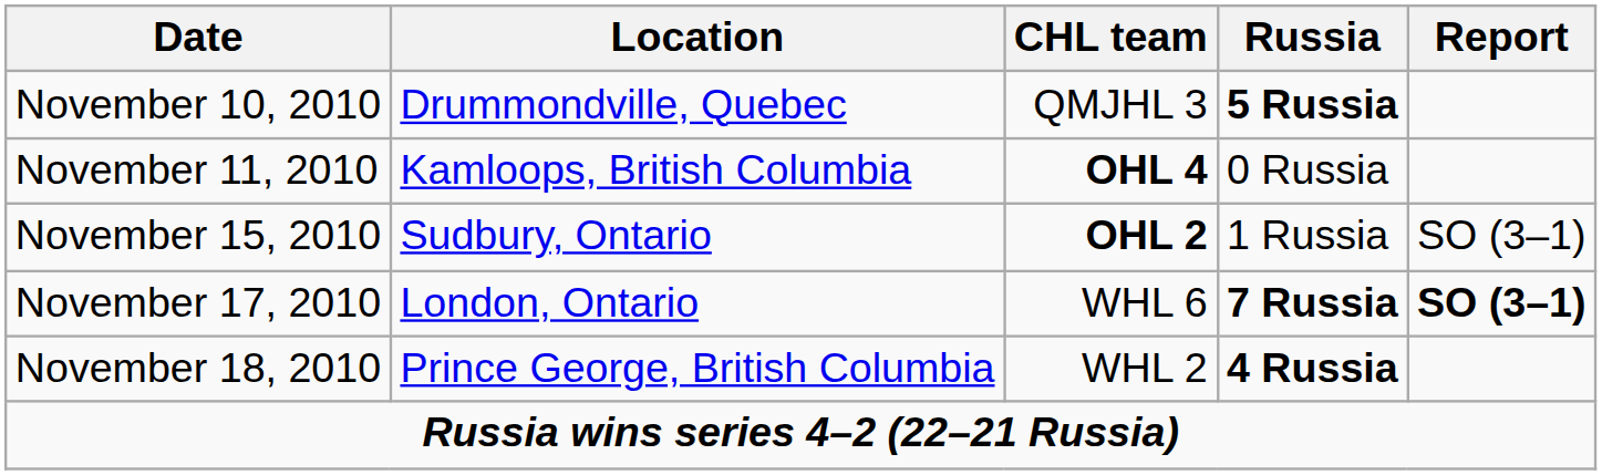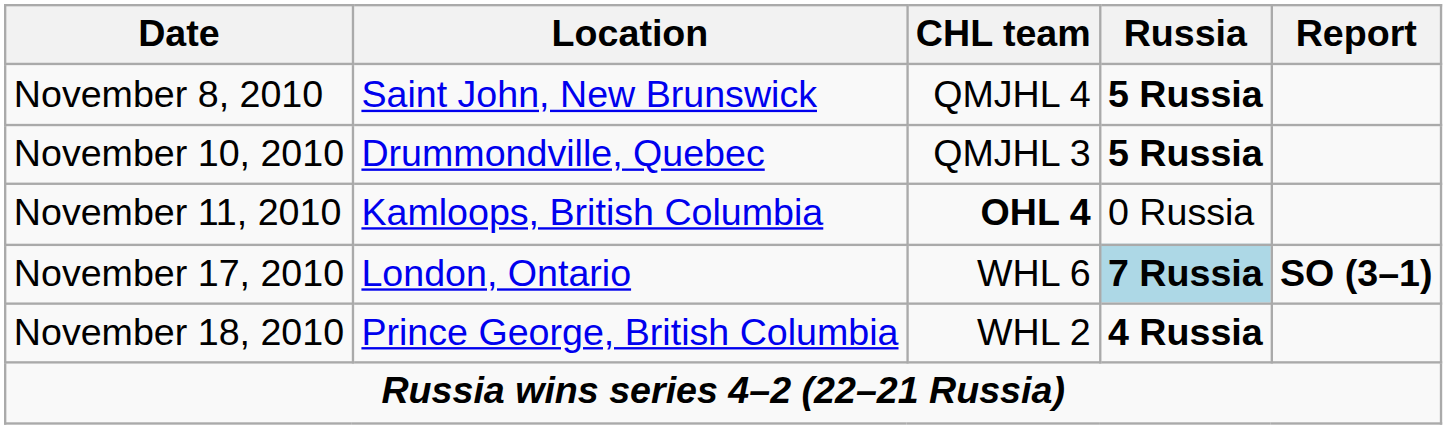+ row: November 8, 2010 | Saint John, New Brunswick | QMJHL 4 | 5 Russia
- row: November 15, 2010 | Sudbury, Ontario | OHL 2 | 1 Russia | SO (3–1)
November 17, 2010 | Russia: no background -> lightblue background
